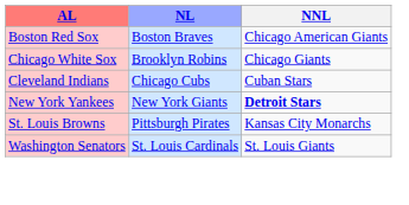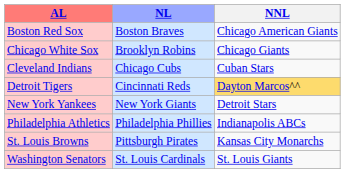+ row: Detroit Tigers | Cincinnati Reds | Dayton Marcos^^
New York Yankees | NNL: bold -> normal
+ row: Philadelphia Athletics | Philadelphia Phillies | Indianapolis ABCs
